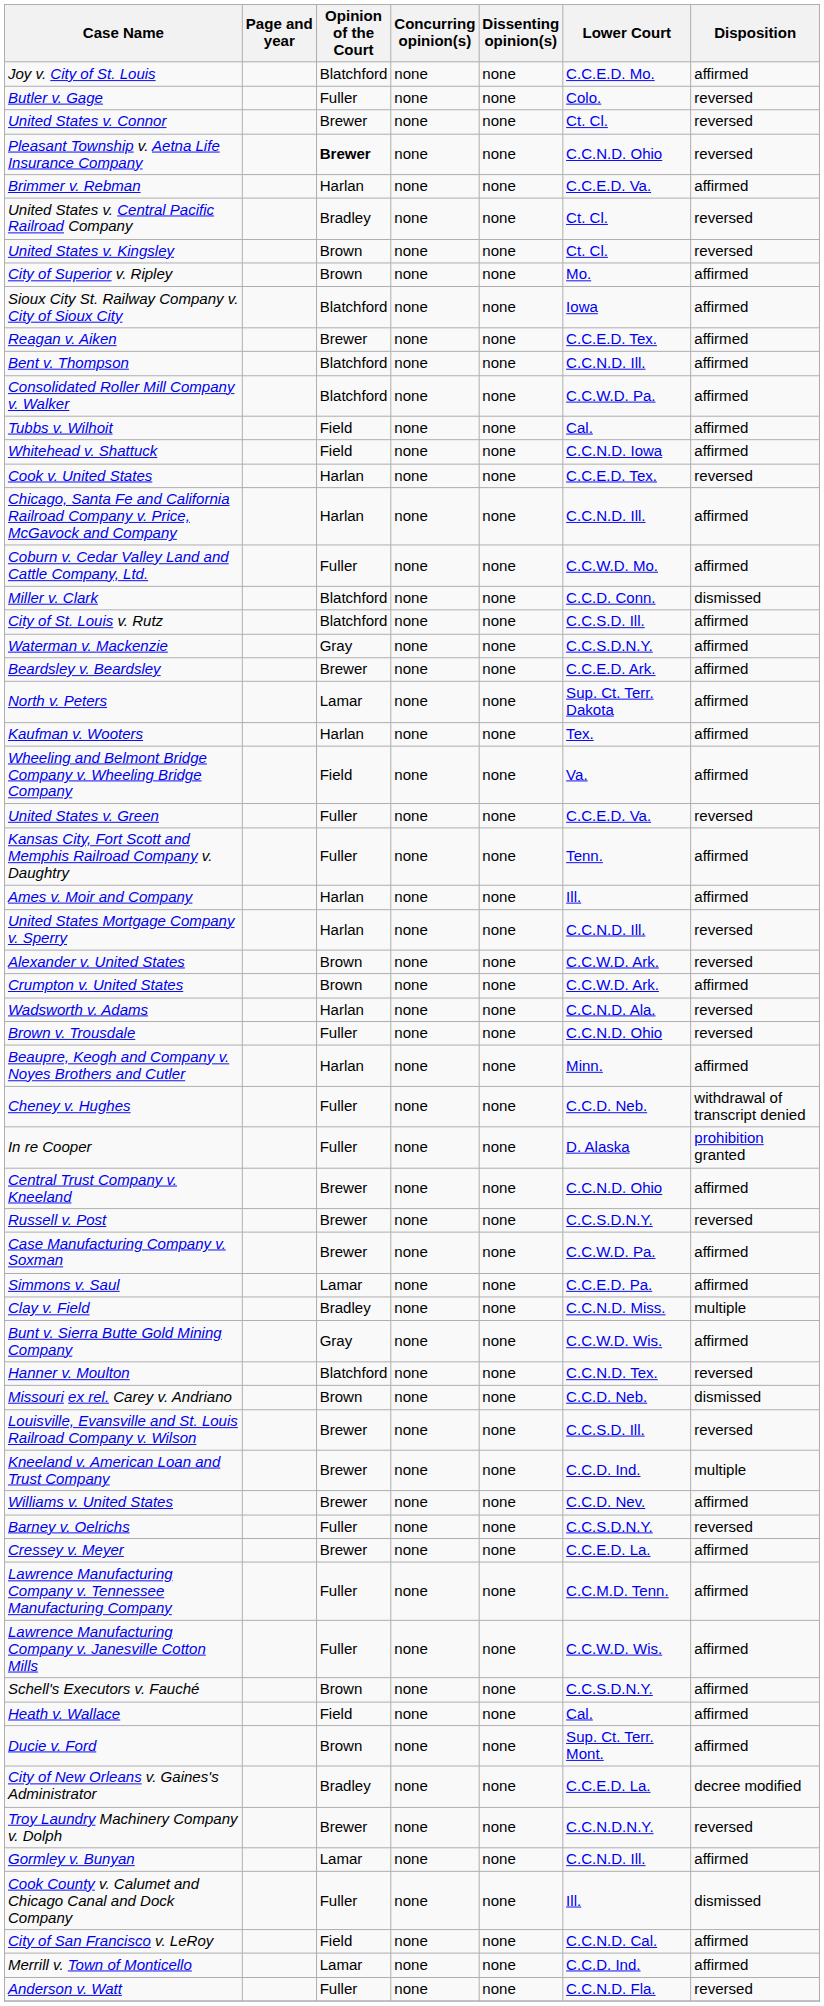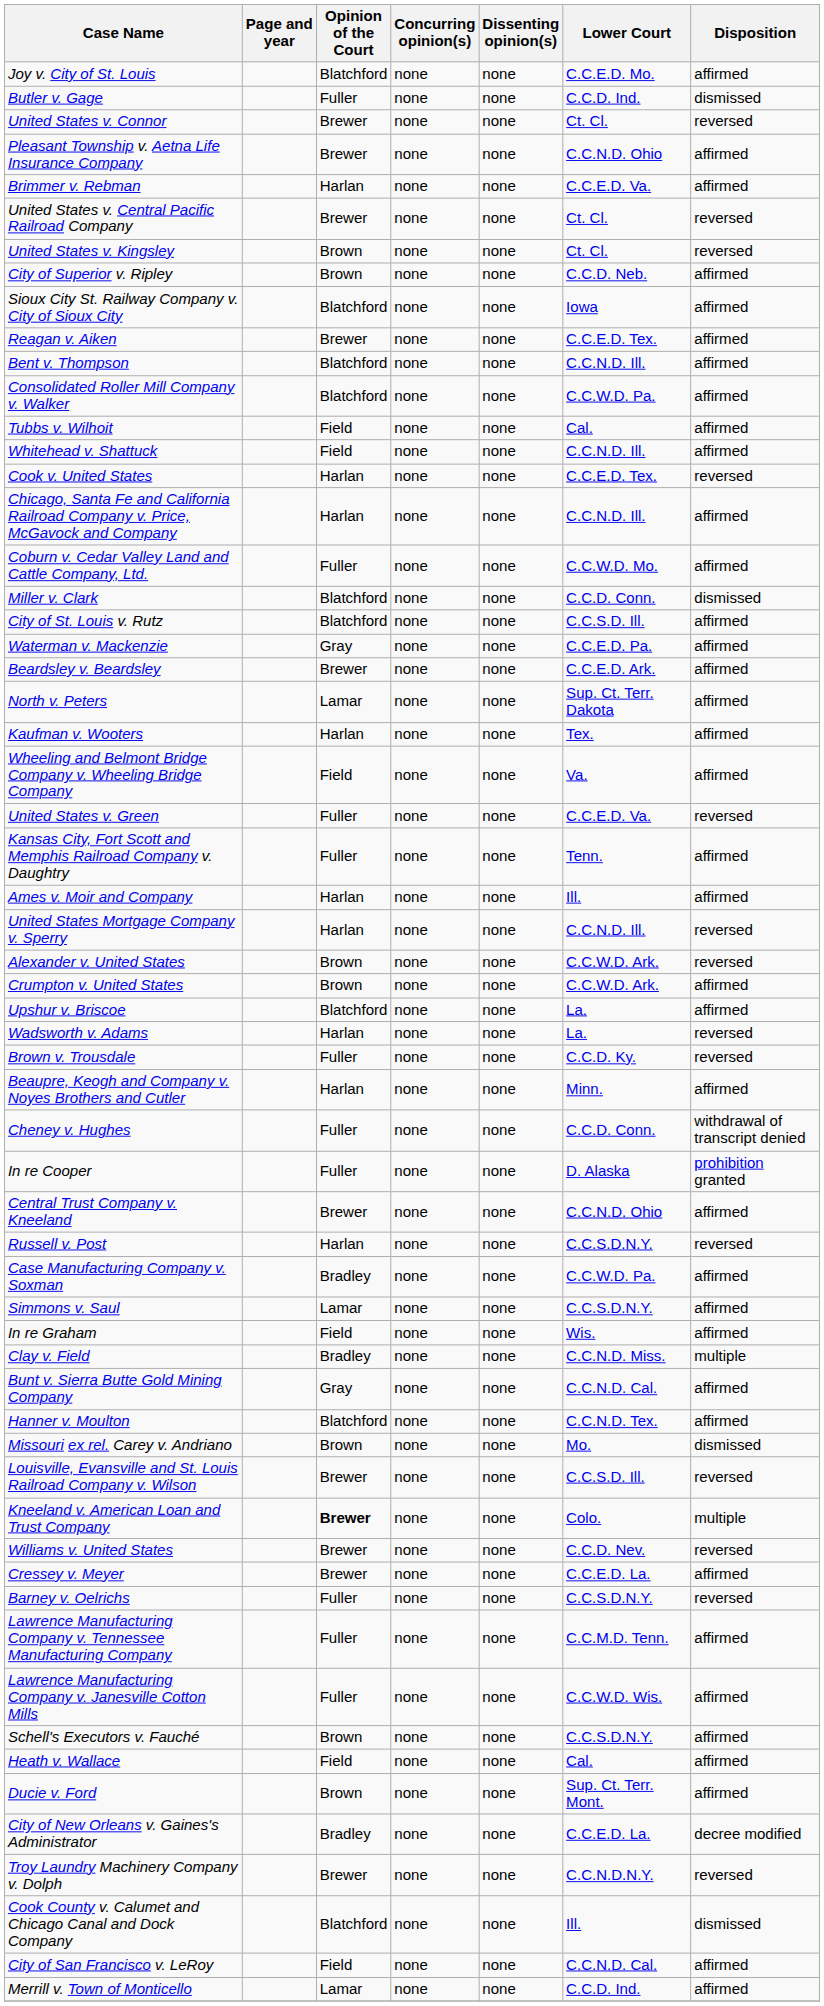Butler v. Gage | Lower Court: Colo. -> C.C.D. Ind.
Butler v. Gage | Disposition: reversed -> dismissed
Pleasant Township v. Aetna Life Insurance Company | Opinion of the Court: bold -> normal
Pleasant Township v. Aetna Life Insurance Company | Disposition: reversed -> affirmed
United States v. Central Pacific Railroad Company | Opinion of the Court: Bradley -> Brewer
City of Superior v. Ripley | Lower Court: Mo. -> C.C.D. Neb.
Whitehead v. Shattuck | Lower Court: C.C.N.D. Iowa -> C.C.N.D. Ill.
Waterman v. Mackenzie | Lower Court: C.C.S.D.N.Y. -> C.C.E.D. Pa.
+ row: Upshur v. Briscoe | Blatchford | none | none | La. | affirmed
Wadsworth v. Adams | Lower Court: C.C.N.D. Ala. -> La.
Brown v. Trousdale | Lower Court: C.C.N.D. Ohio -> C.C.D. Ky.
Cheney v. Hughes | Lower Court: C.C.D. Neb. -> C.C.D. Conn.
Russell v. Post | Opinion of the Court: Brewer -> Harlan
Case Manufacturing Company v. Soxman | Opinion of the Court: Brewer -> Bradley
Simmons v. Saul | Lower Court: C.C.E.D. Pa. -> C.C.S.D.N.Y.
+ row: In re Graham | Field | none | none | Wis. | affirmed
Bunt v. Sierra Butte Gold Mining Company | Lower Court: C.C.W.D. Wis. -> C.C.N.D. Cal.
Hanner v. Moulton | Disposition: reversed -> affirmed
Missouri ex rel. Carey v. Andriano | Lower Court: C.C.D. Neb. -> Mo.
Kneeland v. American Loan and Trust Company | Opinion of the Court: normal -> bold
Kneeland v. American Loan and Trust Company | Lower Court: C.C.D. Ind. -> Colo.
Williams v. United States | Disposition: affirmed -> reversed
rows swapped: Cressey v. Meyer <-> Barney v. Oelrichs
- row: Gormley v. Bunyan | Lamar | none | none | C.C.N.D. Ill. | affirmed
Cook County v. Calumet and Chicago Canal and Dock Company | Opinion of the Court: Fuller -> Blatchford
- row: Anderson v. Watt | Fuller | none | none | C.C.N.D. Fla. | reversed
